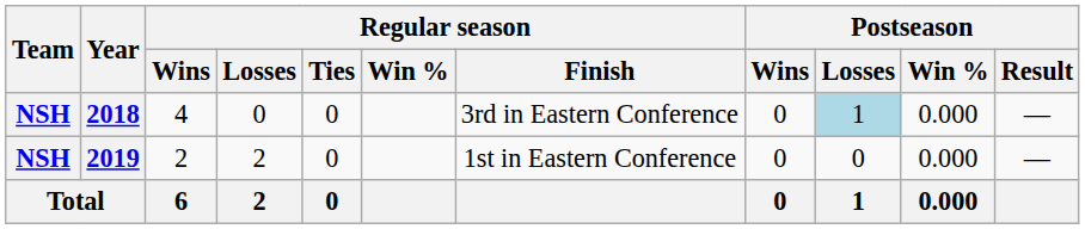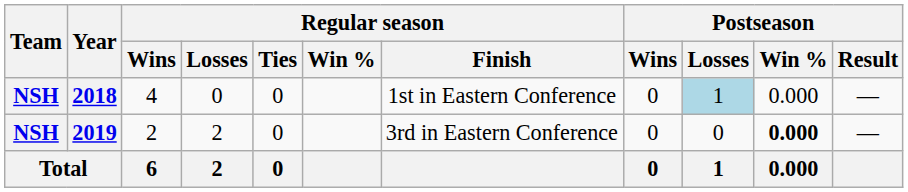2018 | Regular season / Finish: 3rd in Eastern Conference -> 1st in Eastern Conference
2019 | Regular season / Finish: 1st in Eastern Conference -> 3rd in Eastern Conference
2019 | Postseason / Win %: normal -> bold
